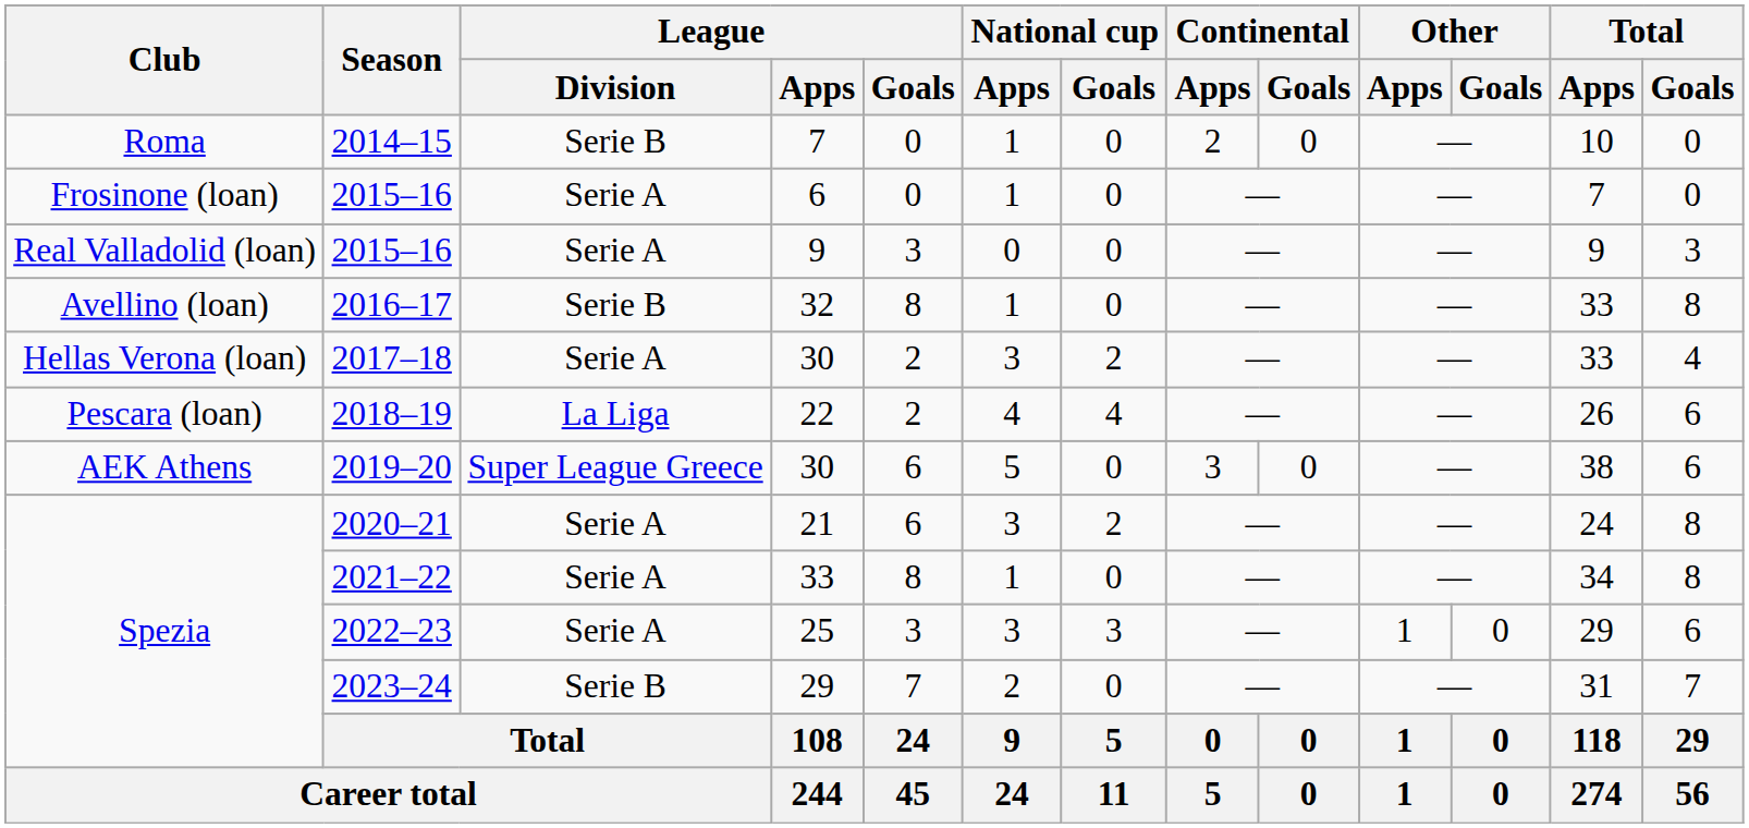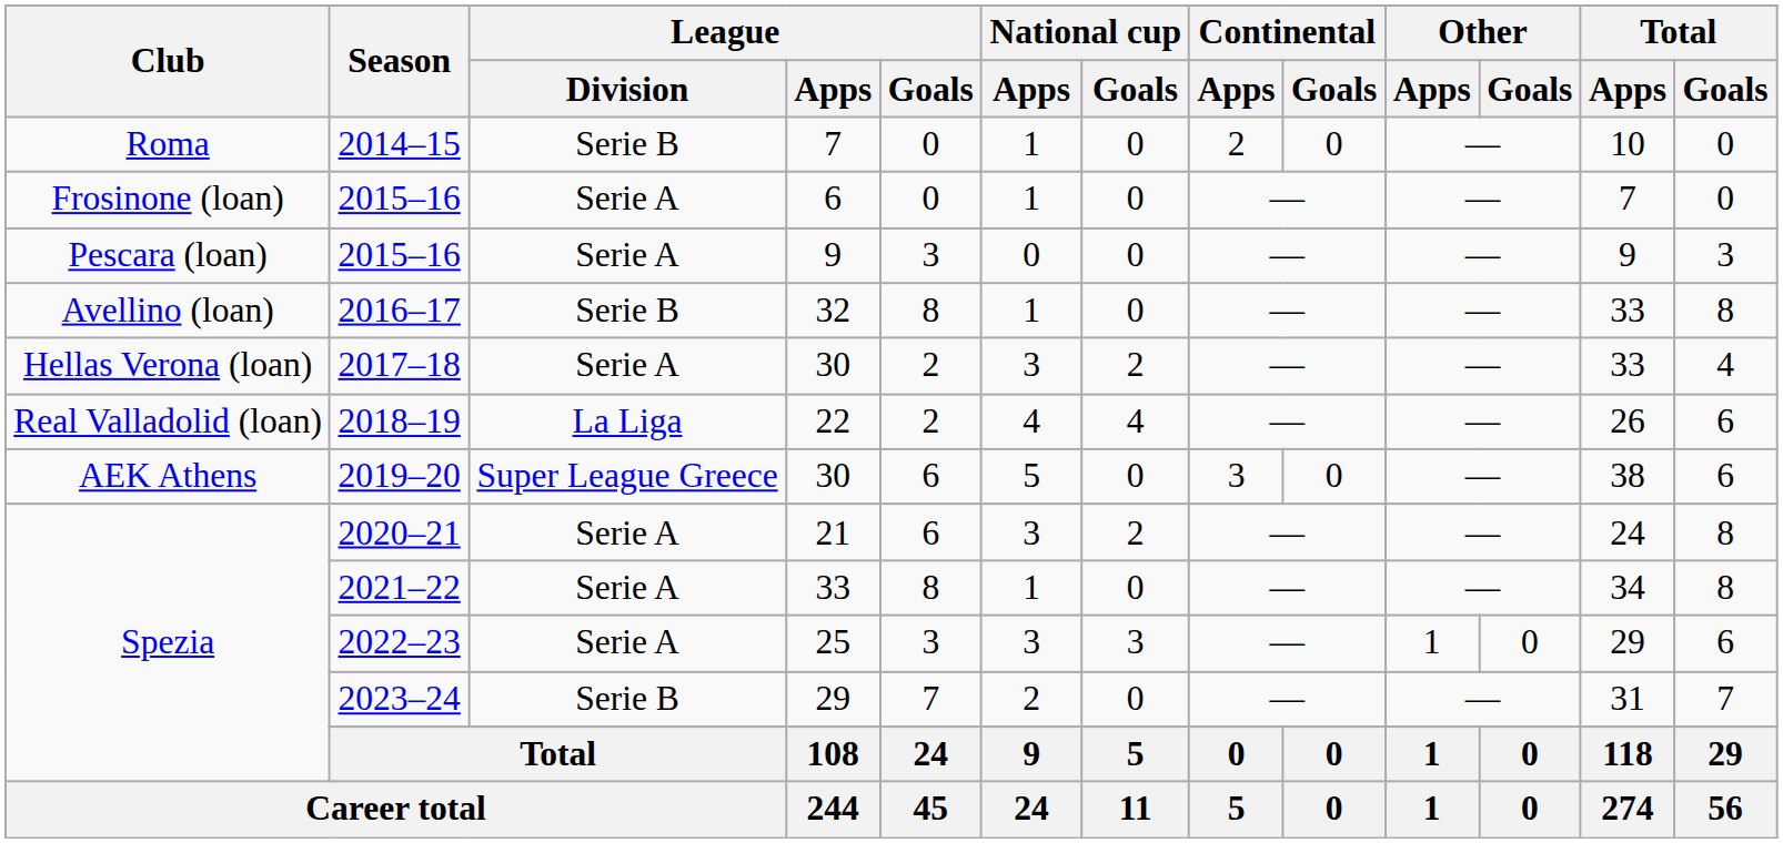2015–16 / 9 | Club: Real Valladolid (loan) -> Pescara (loan)
2018–19 | Club: Pescara (loan) -> Real Valladolid (loan)
